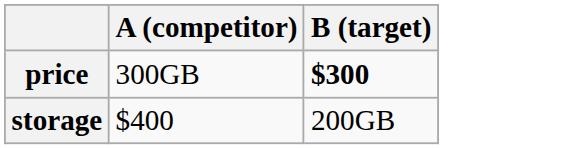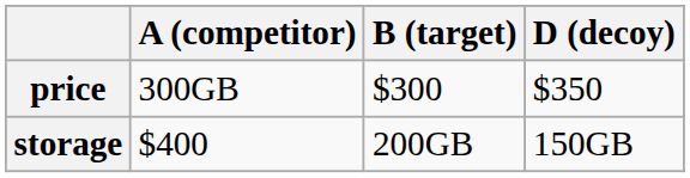+ column: D (decoy) | $350 | 150GB
price | B (target): bold -> normal
